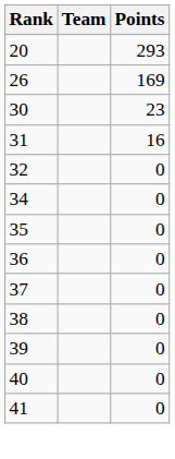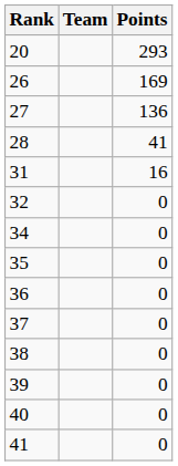+ row: 27 | 136
+ row: 28 | 41
- row: 30 | 23
